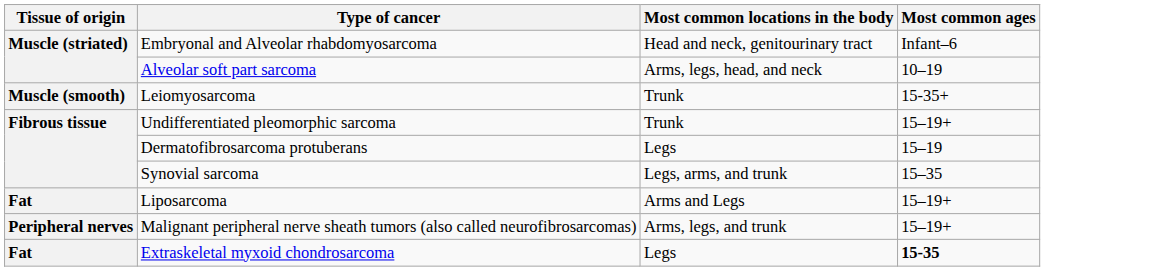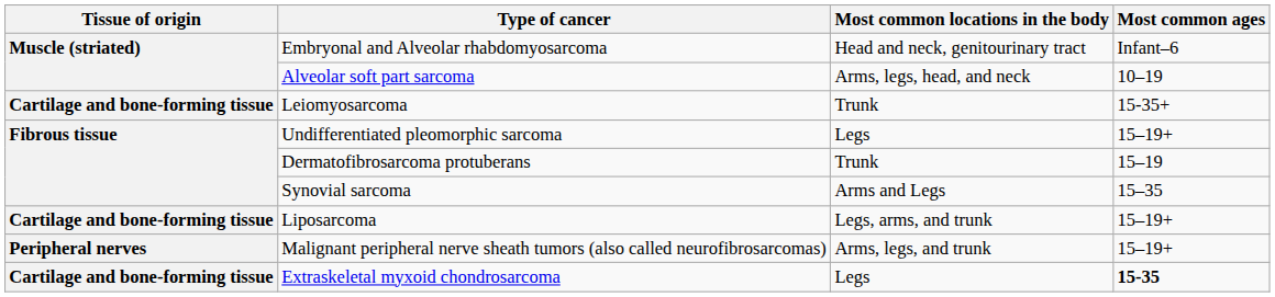Leiomyosarcoma | Tissue of origin: Muscle (smooth) -> Cartilage and bone-forming tissue
Undifferentiated pleomorphic sarcoma | Most common locations in the body: Trunk -> Legs
Dermatofibrosarcoma protuberans | Most common locations in the body: Legs -> Trunk
Synovial sarcoma | Most common locations in the body: Legs, arms, and trunk -> Arms and Legs
Liposarcoma | Tissue of origin: Fat -> Cartilage and bone-forming tissue
Liposarcoma | Most common locations in the body: Arms and Legs -> Legs, arms, and trunk
Extraskeletal myxoid chondrosarcoma | Tissue of origin: Fat -> Cartilage and bone-forming tissue
